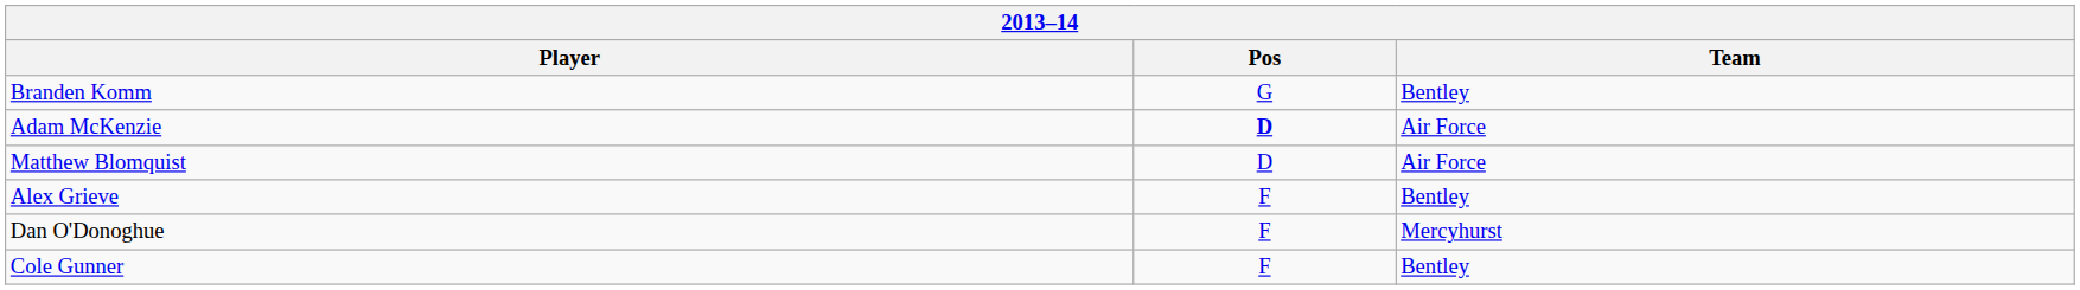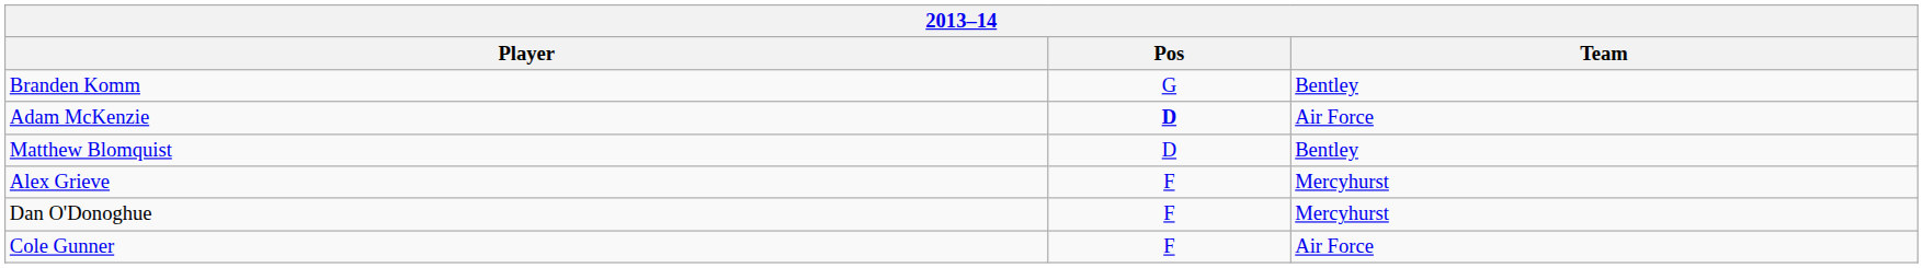Matthew Blomquist | Team: Air Force -> Bentley
Alex Grieve | Team: Bentley -> Mercyhurst
Cole Gunner | Team: Bentley -> Air Force
